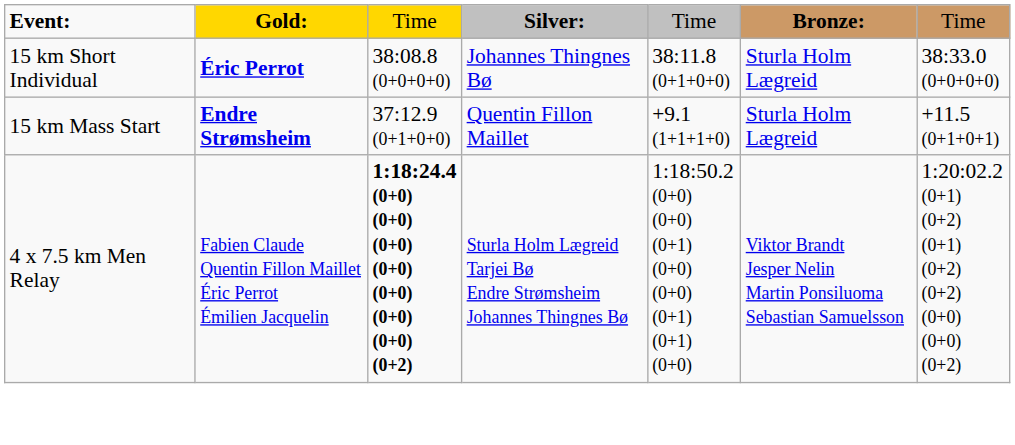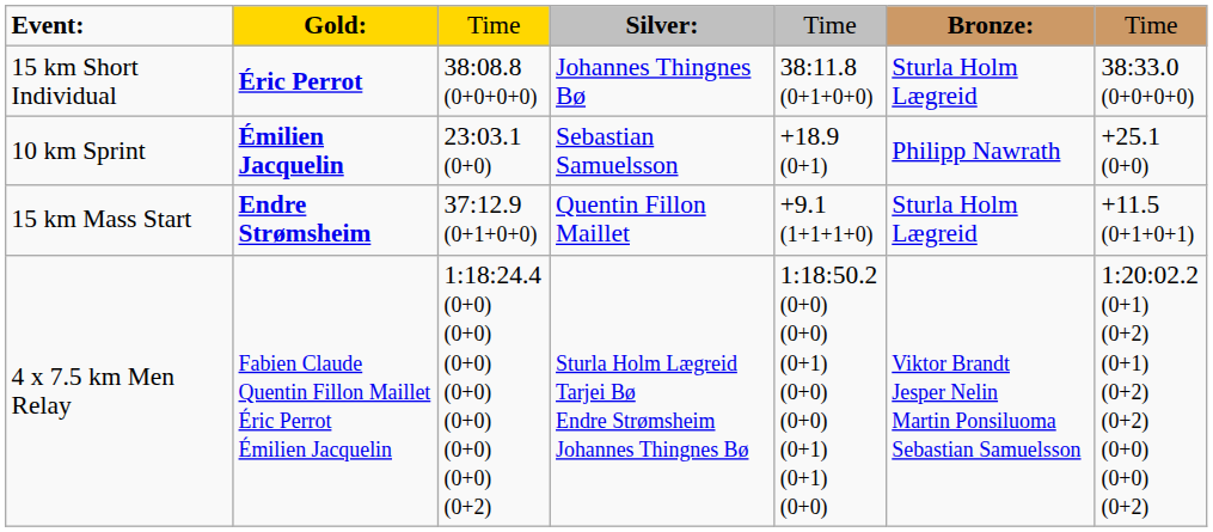+ row: 10 km Sprint | Émilien Jacquelin | 23:03.1 (0+0) | Sebastian Samuelsson | +18.9 (0+1) | Philipp Nawrath | +25.1 (0+0)
4 x 7.5 km Men Relay | column 3: bold -> normal
